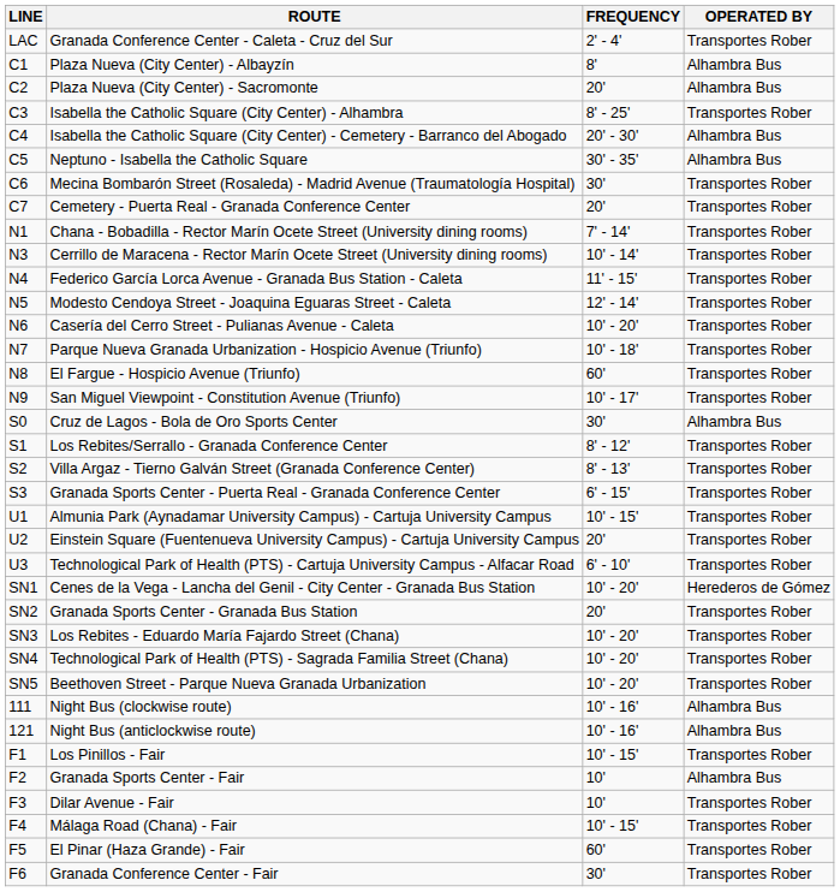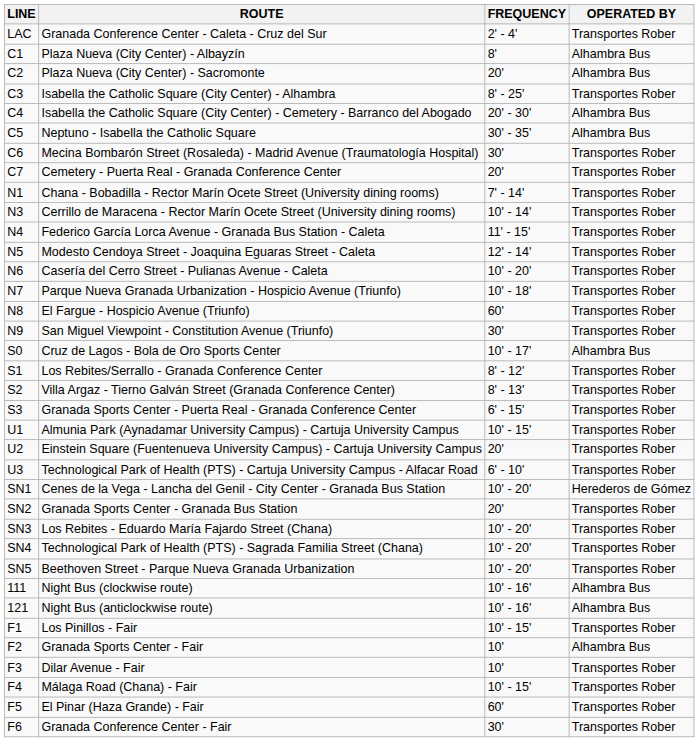San Miguel Viewpoint - Constitution Avenue (Triunfo) | FREQUENCY: 10' - 17' -> 30'
Cruz de Lagos - Bola de Oro Sports Center | FREQUENCY: 30' -> 10' - 17'
